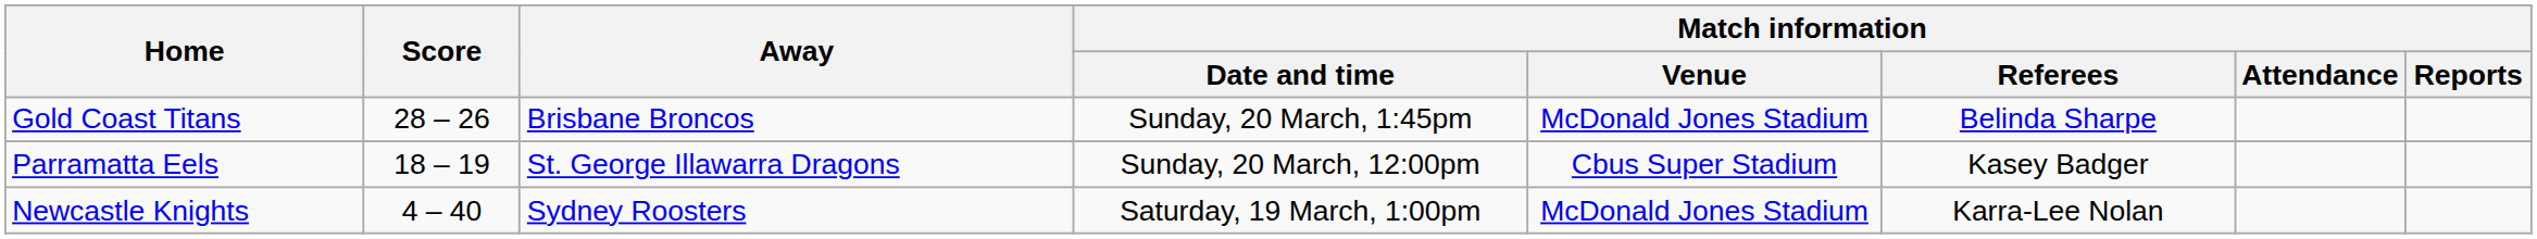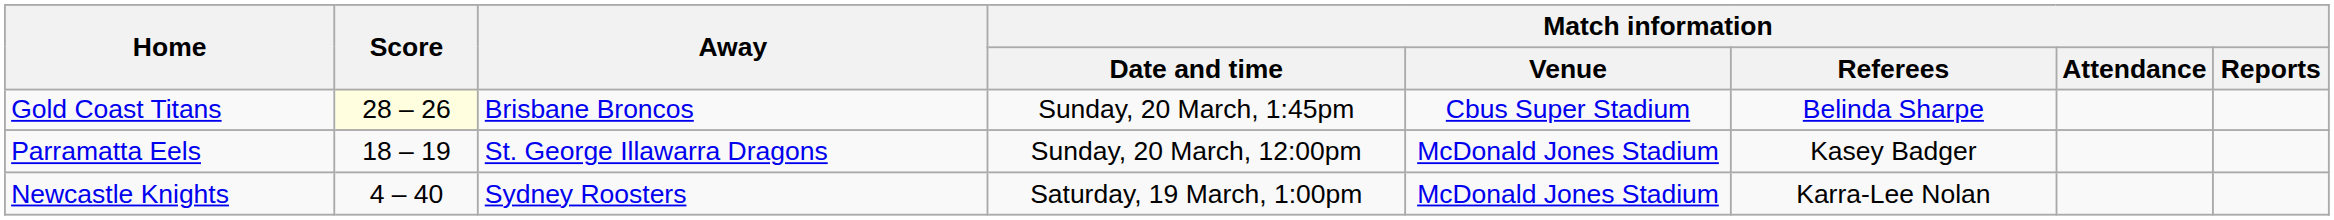Gold Coast Titans | Score: no background -> lightyellow background
Gold Coast Titans | Match information / Venue: McDonald Jones Stadium -> Cbus Super Stadium
Parramatta Eels | Match information / Venue: Cbus Super Stadium -> McDonald Jones Stadium
